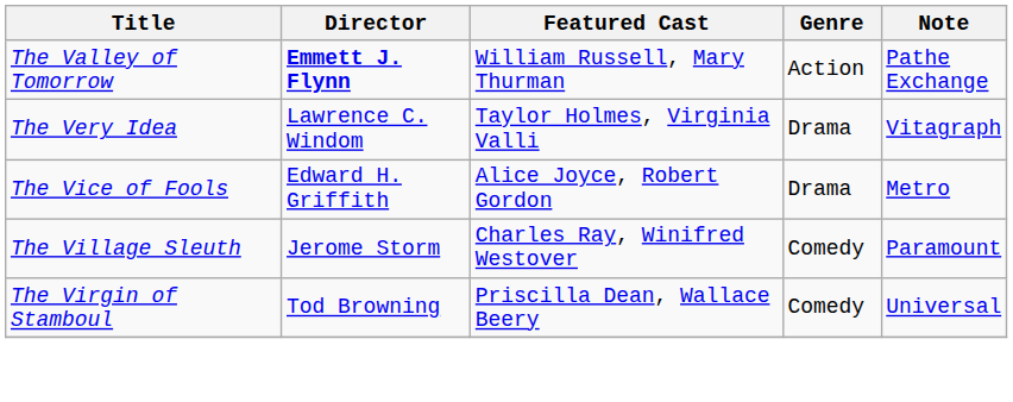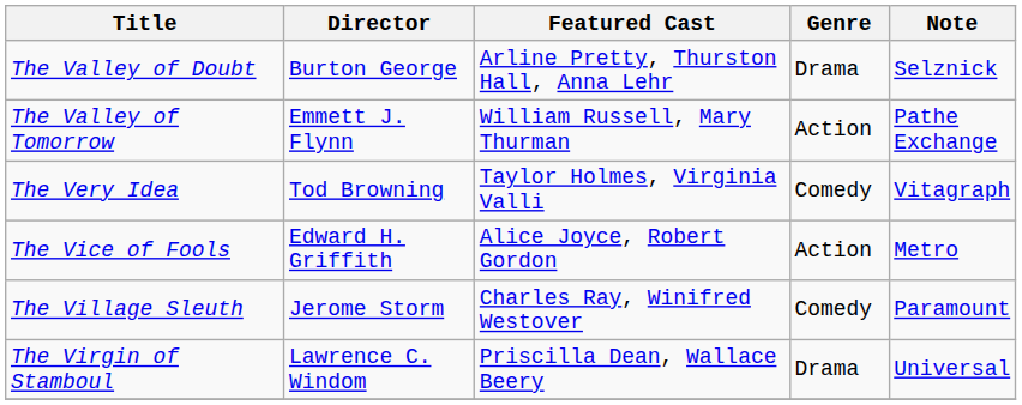+ row: The Valley of Doubt | Burton George | Arline Pretty, Thurston Hall, Anna Lehr | Drama | Selznick
The Valley of Tomorrow | Director: bold -> normal
The Very Idea | Director: Lawrence C. Windom -> Tod Browning
The Very Idea | Genre: Drama -> Comedy
The Vice of Fools | Genre: Drama -> Action
The Virgin of Stamboul | Director: Tod Browning -> Lawrence C. Windom
The Virgin of Stamboul | Genre: Comedy -> Drama
